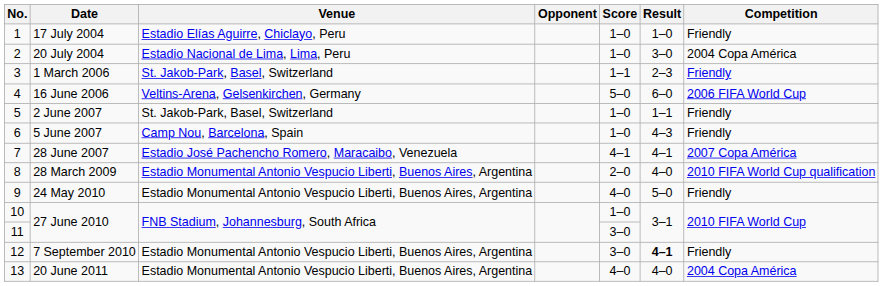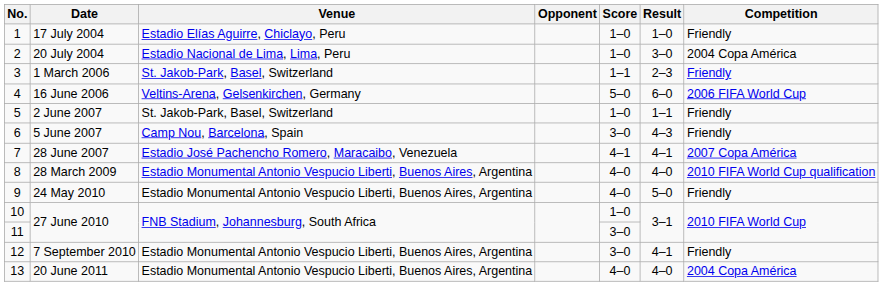5 June 2007 | Score: 1–0 -> 3–0
28 March 2009 | Score: 2–0 -> 4–0
7 September 2010 | Result: bold -> normal
